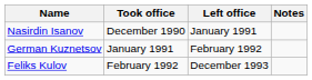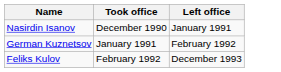- column: Notes
